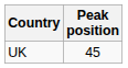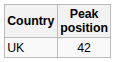UK | Peak position: 45 -> 42
